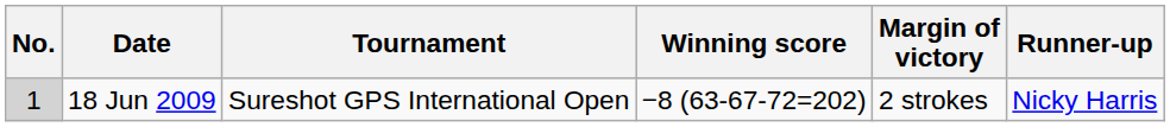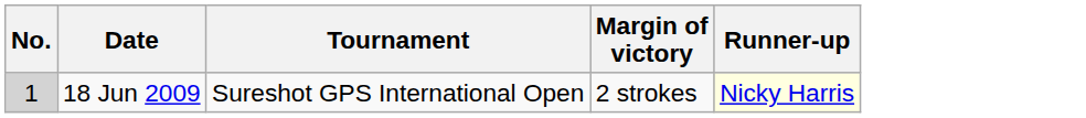- column: Winning score | −8 (63-67-72=202)
18 Jun 2009 | Runner-up: no background -> lightyellow background
